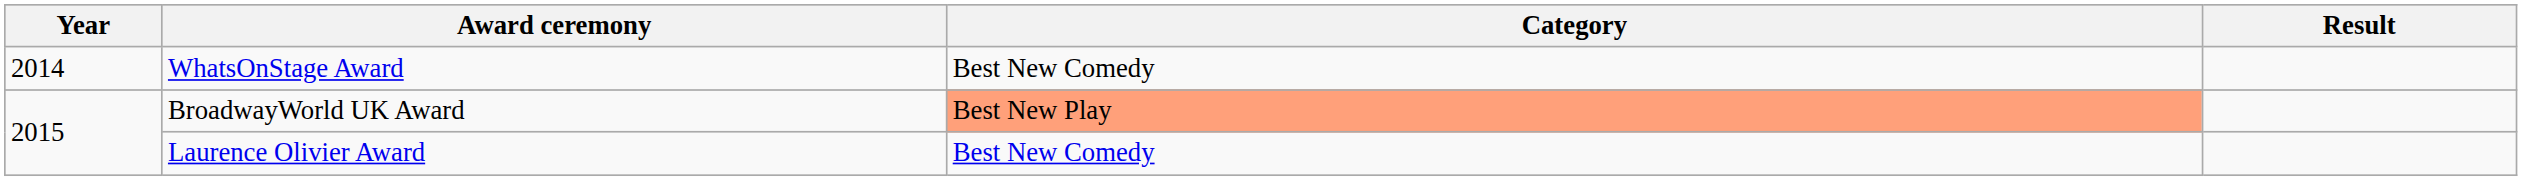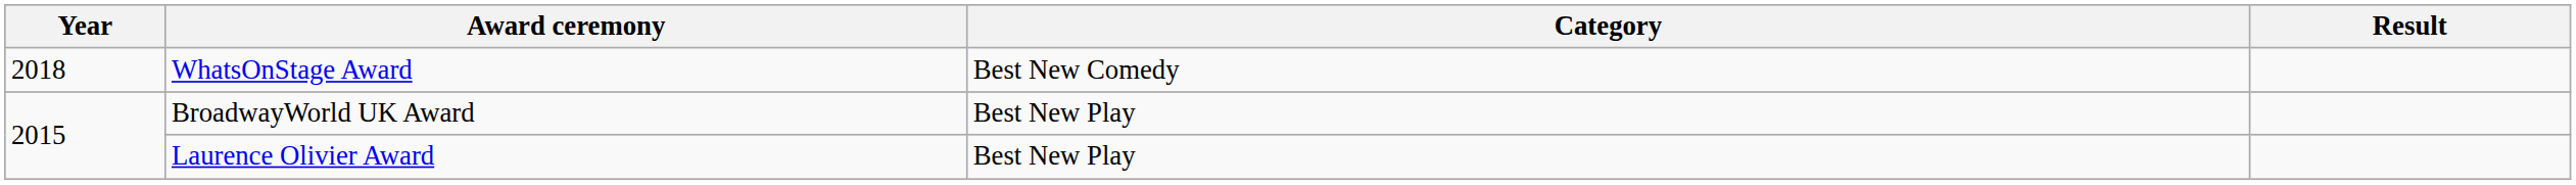WhatsOnStage Award | Year: 2014 -> 2018
BroadwayWorld UK Award | Category: lightsalmon background -> no background
Laurence Olivier Award | Category: Best New Comedy -> Best New Play
